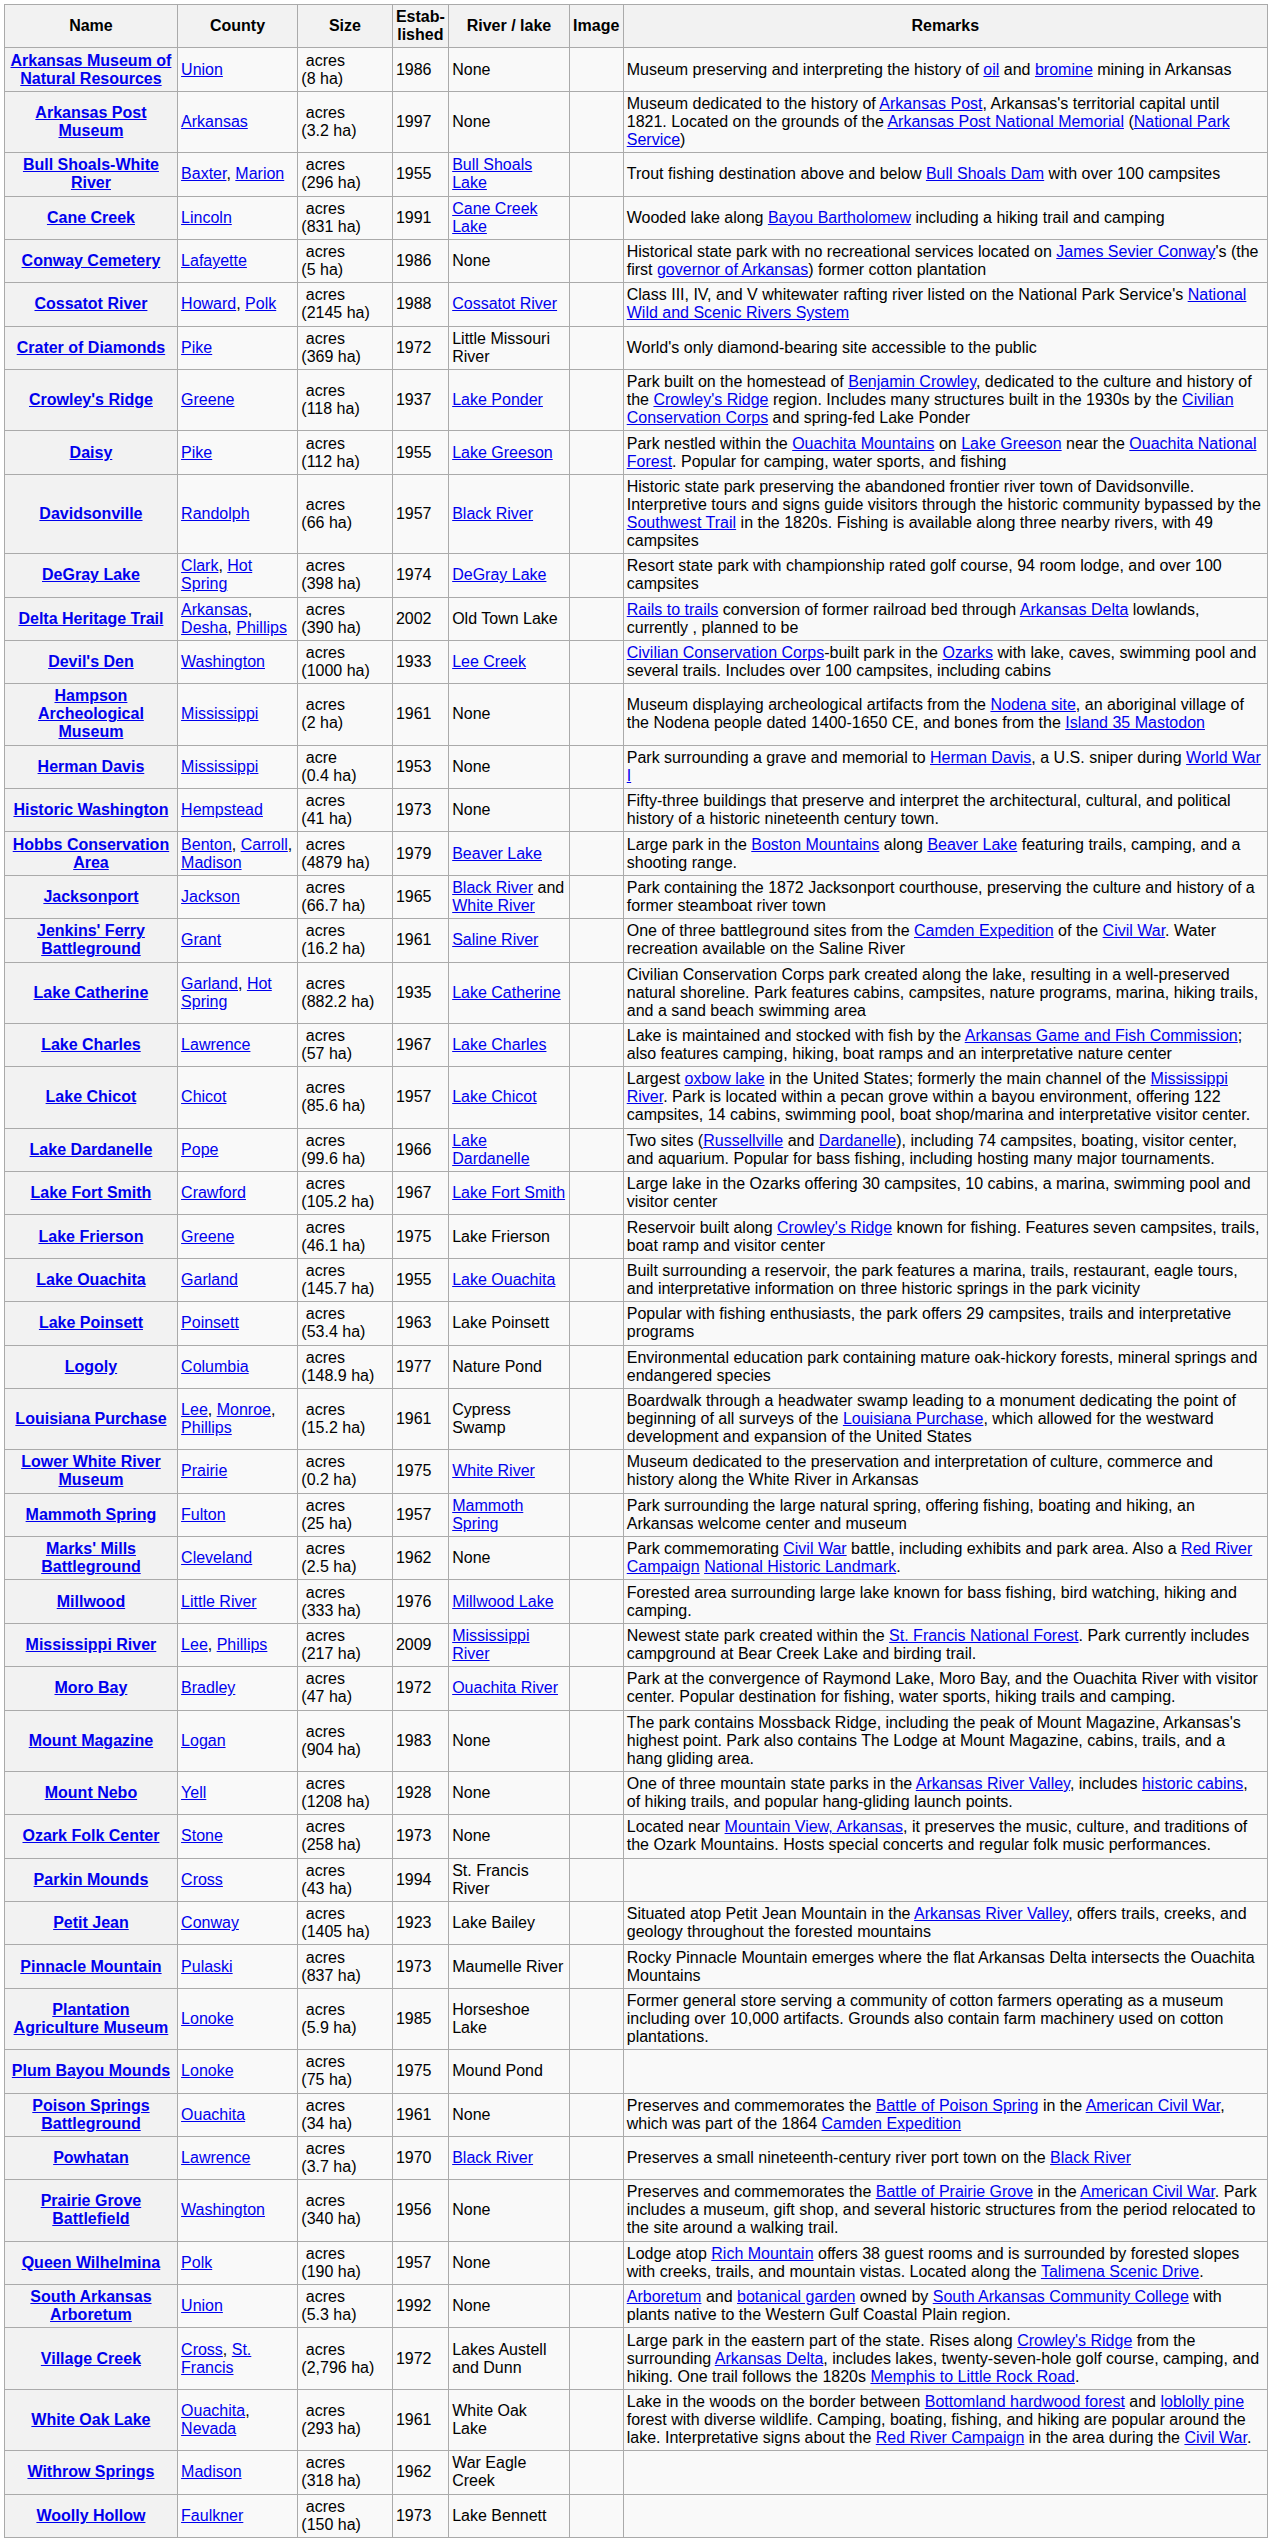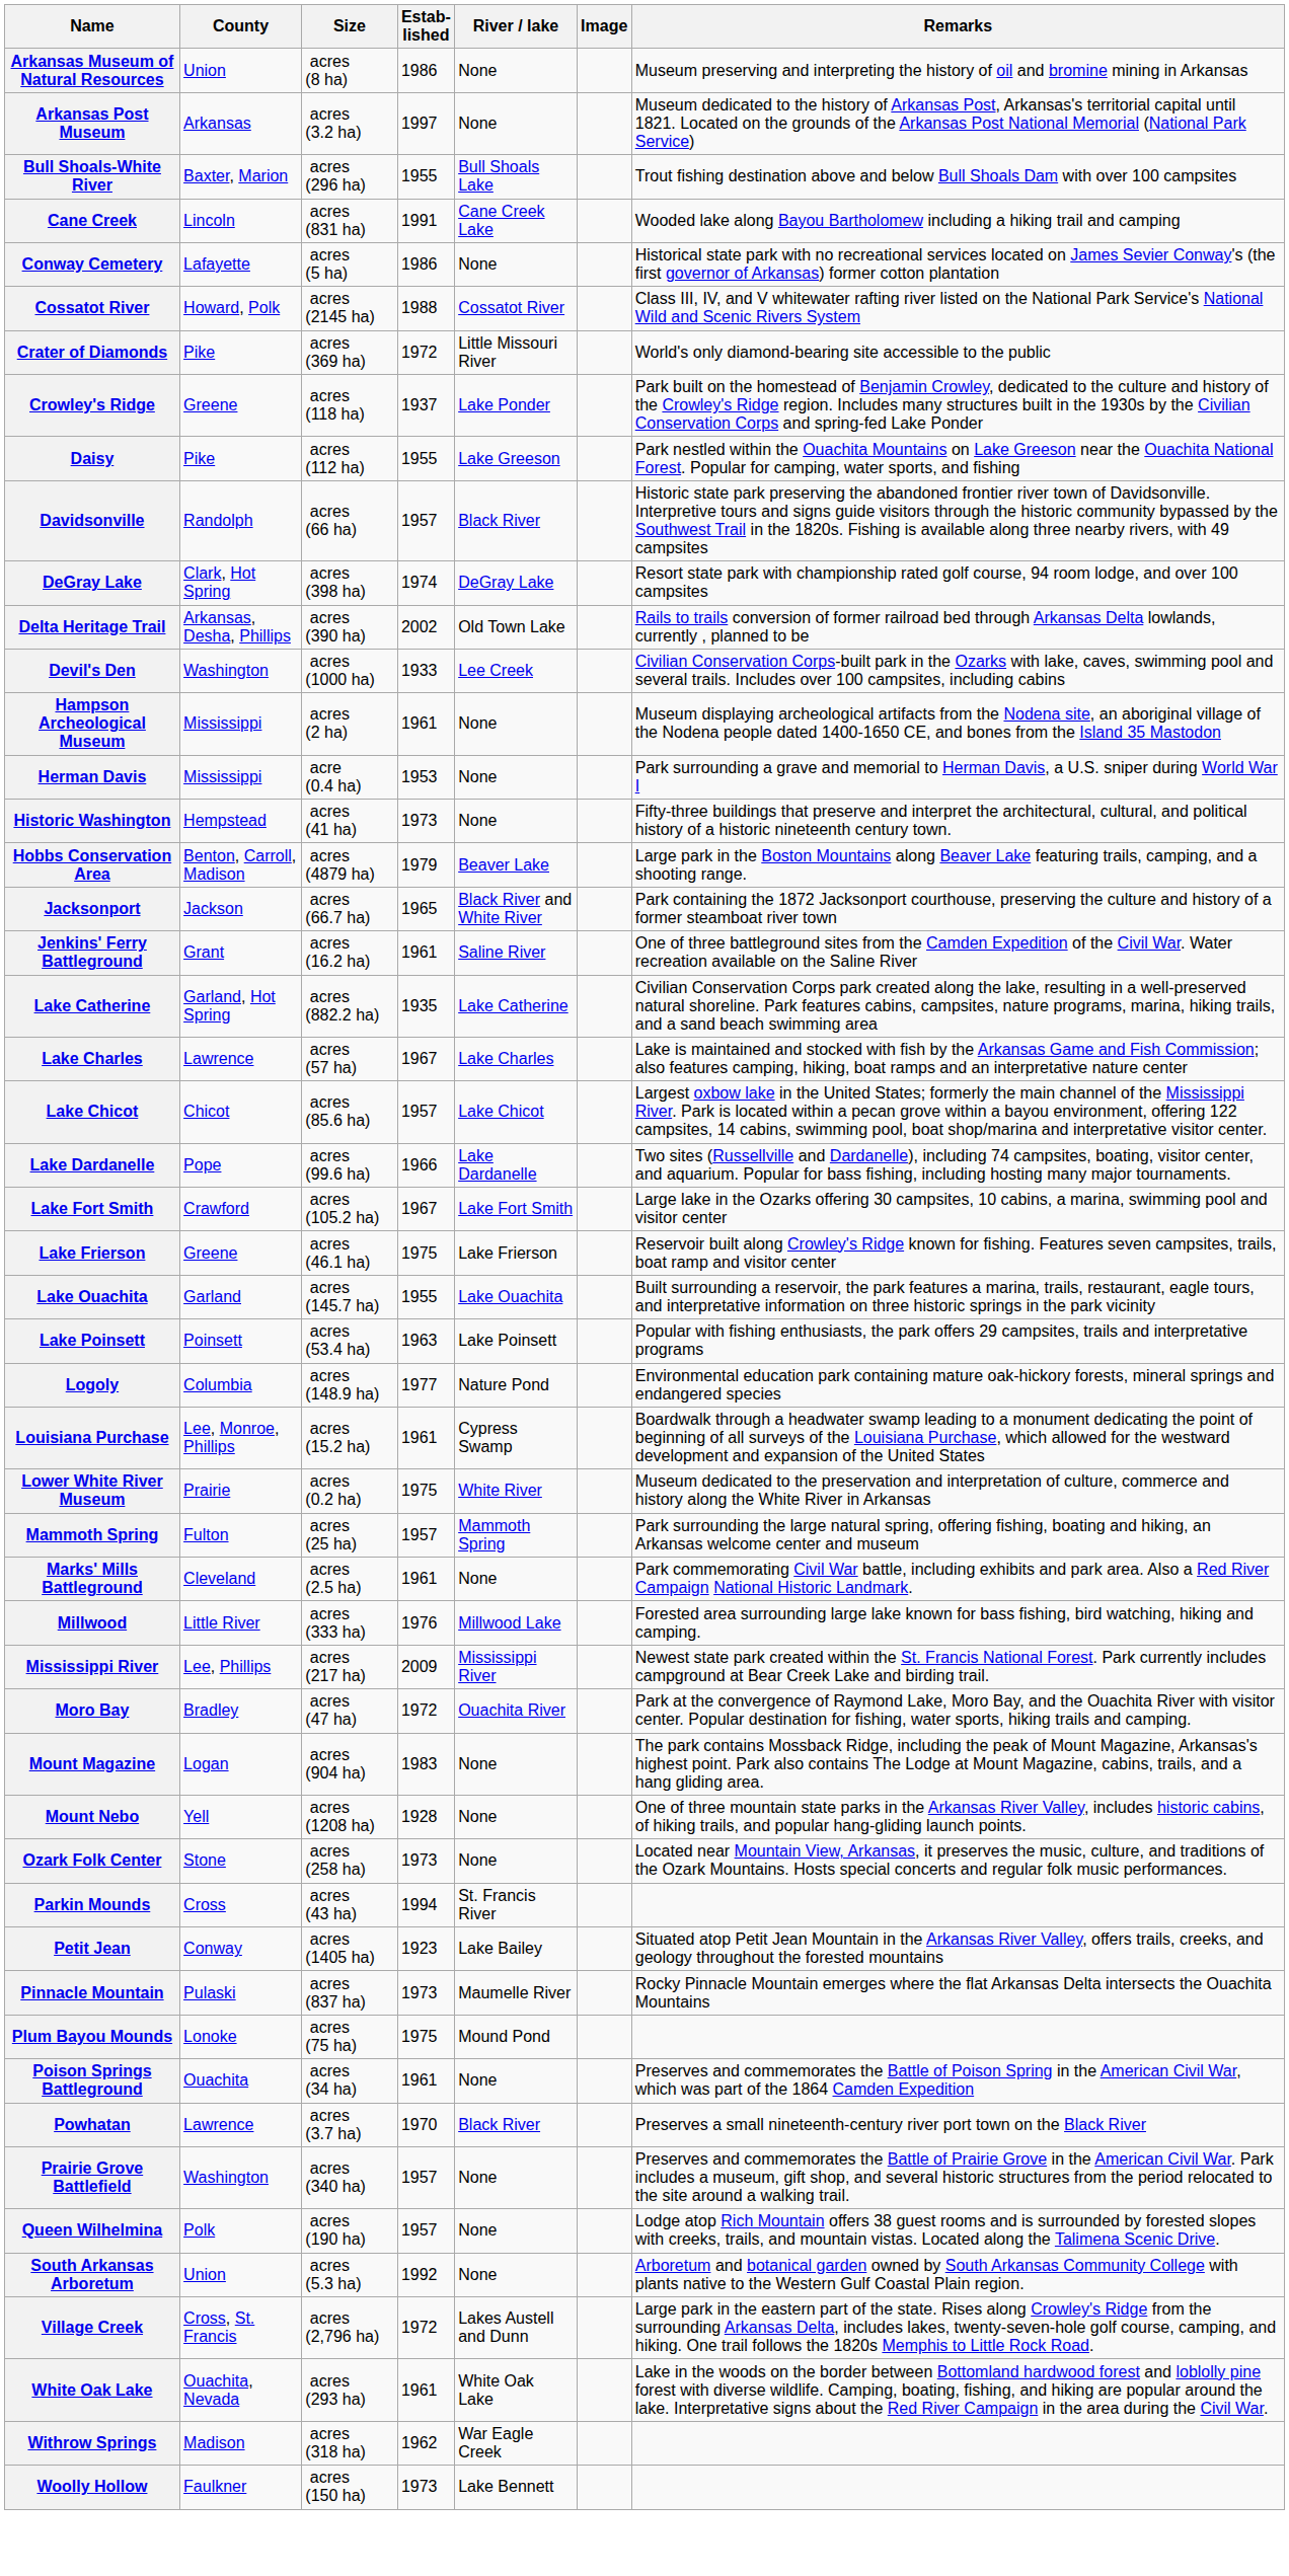Marks' Mills Battleground | Estab- lished: 1962 -> 1961
- row: Plantation Agriculture Museum | Lonoke | acres (5.9 ha) | 1985 | Horseshoe Lake | Former general store serving a community of cotton farmers operating as a museum including over 10,000 artifacts. Grounds also contain farm machinery used on cotton plantations.
Prairie Grove Battlefield | Estab- lished: 1956 -> 1957
